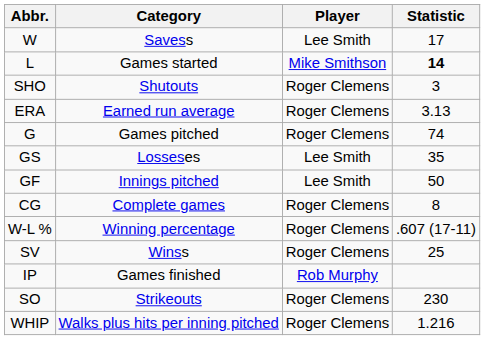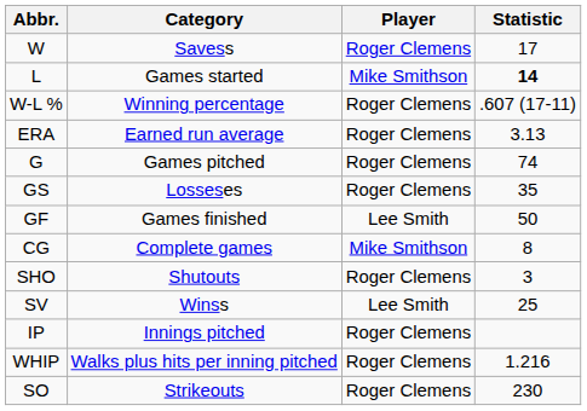W | Player: Lee Smith -> Roger Clemens
rows swapped: W-L % <-> SHO
GS | Player: Lee Smith -> Roger Clemens
GF | Category: Innings pitched -> Games finished
CG | Player: Roger Clemens -> Mike Smithson
SV | Player: Roger Clemens -> Lee Smith
IP | Category: Games finished -> Innings pitched
IP | Player: Rob Murphy -> Roger Clemens
rows swapped: SO <-> WHIP
